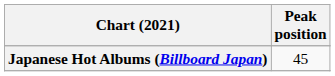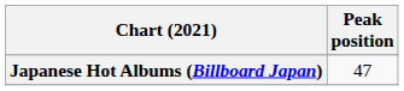Japanese Hot Albums (Billboard Japan) | Peak position: 45 -> 47
